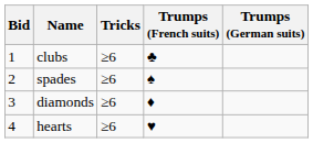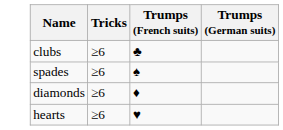- column: Bid | 1 | 2 | 3 | 4
